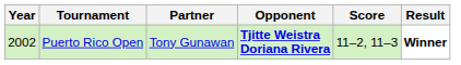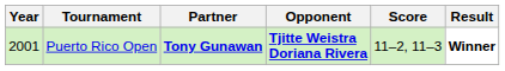Puerto Rico Open | Year: 2002 -> 2001
Puerto Rico Open | Partner: normal -> bold
